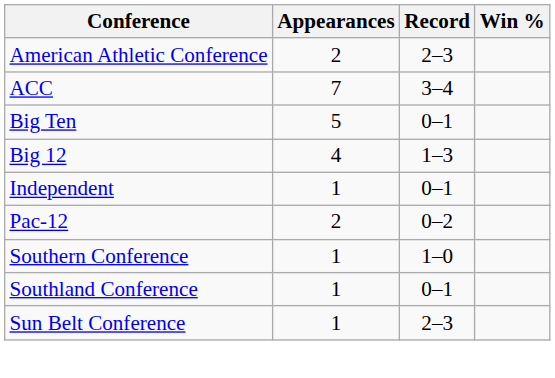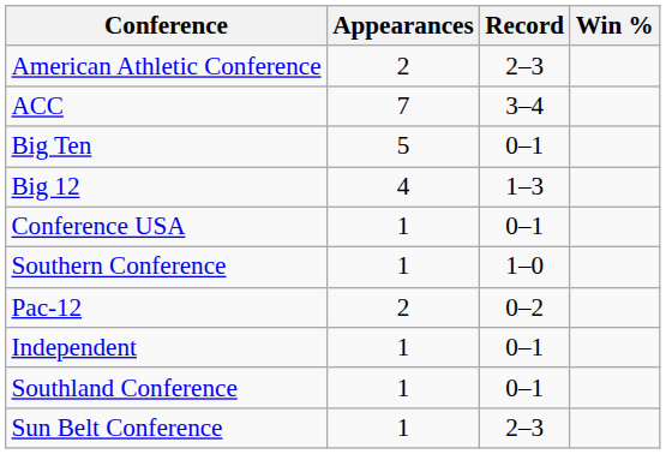+ row: Conference USA | 1 | 0–1
rows swapped: Independent <-> Southern Conference
